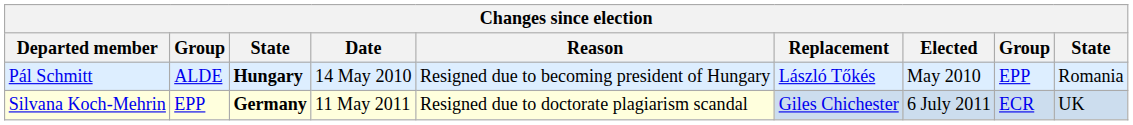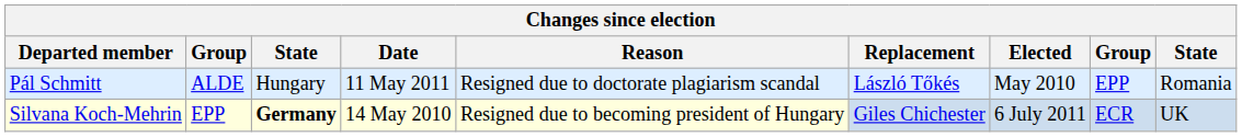Pál Schmitt | column 3: bold -> normal
Pál Schmitt | Date: 14 May 2010 -> 11 May 2011
Pál Schmitt | Reason: Resigned due to becoming president of Hungary -> Resigned due to doctorate plagiarism scandal
Silvana Koch-Mehrin | Date: 11 May 2011 -> 14 May 2010
Silvana Koch-Mehrin | Reason: Resigned due to doctorate plagiarism scandal -> Resigned due to becoming president of Hungary
